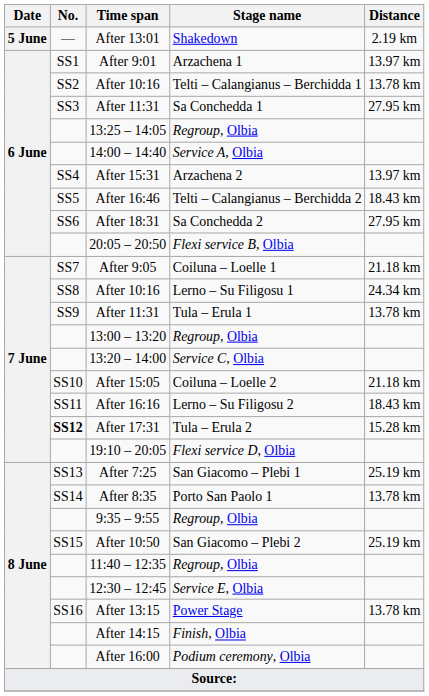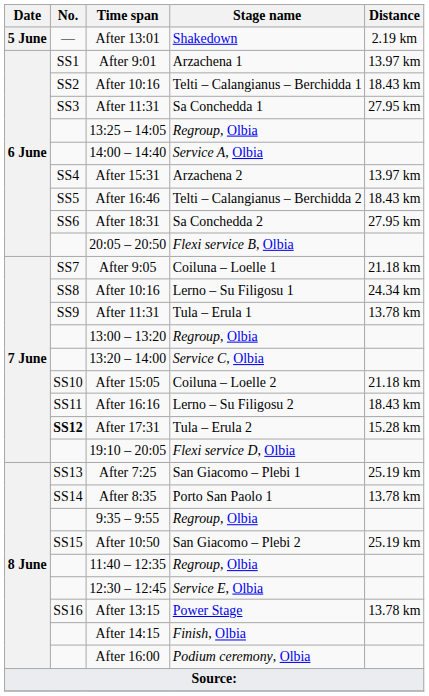After 10:16 / Telti – Calangianus – Berchidda 1 | Distance: 13.78 km -> 18.43 km
